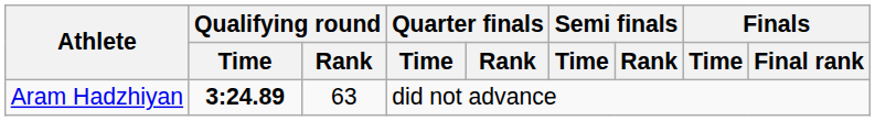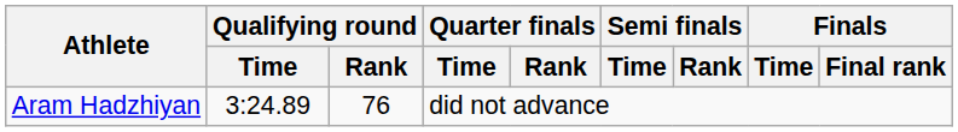Aram Hadzhiyan | Qualifying round / Time: bold -> normal
Aram Hadzhiyan | Qualifying round / Rank: 63 -> 76
